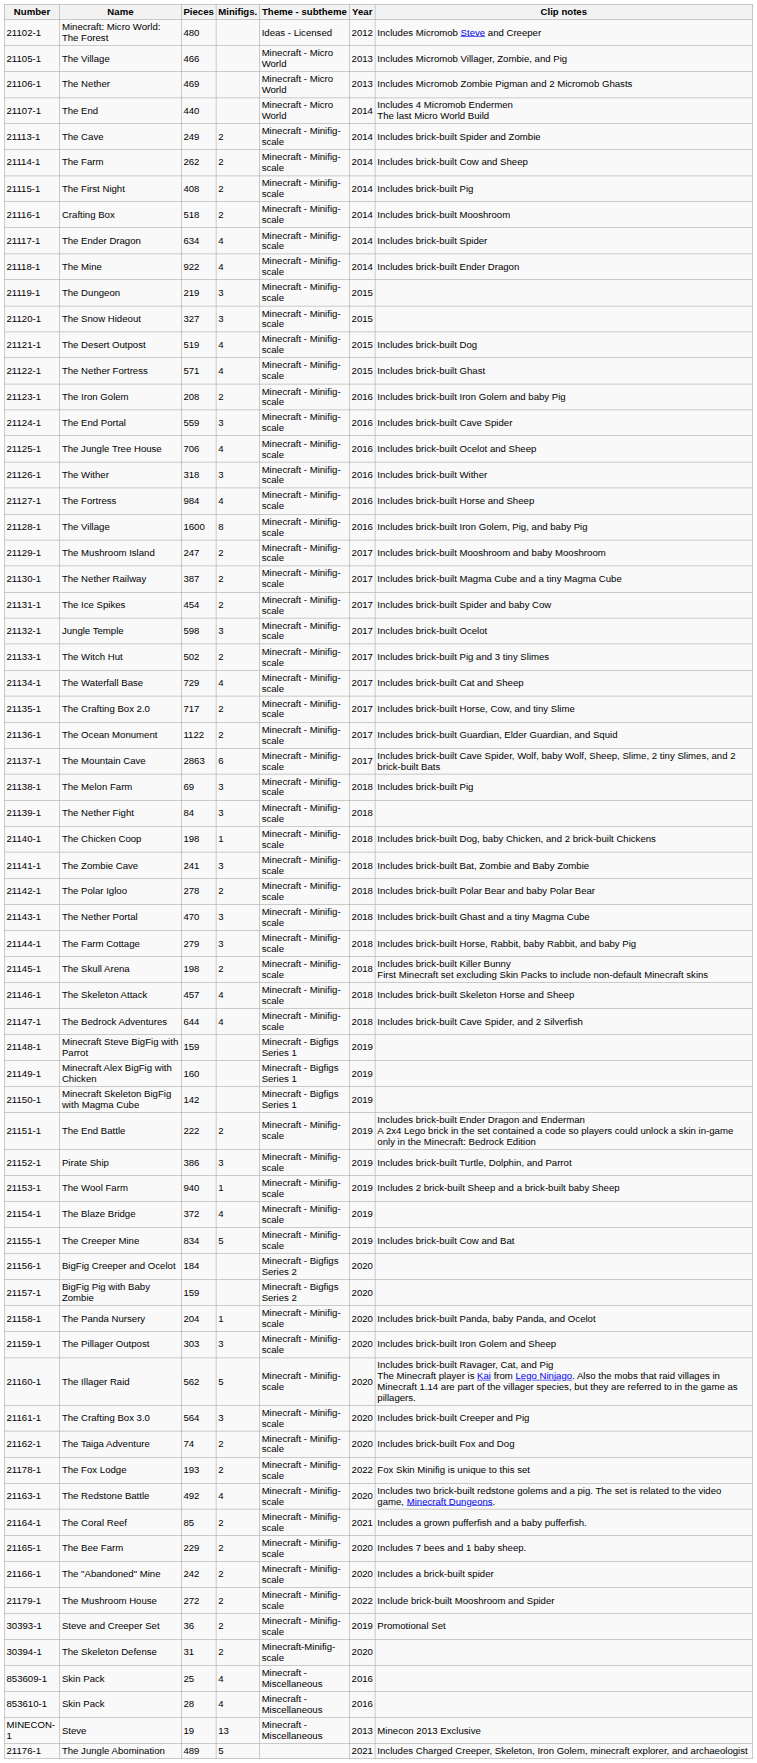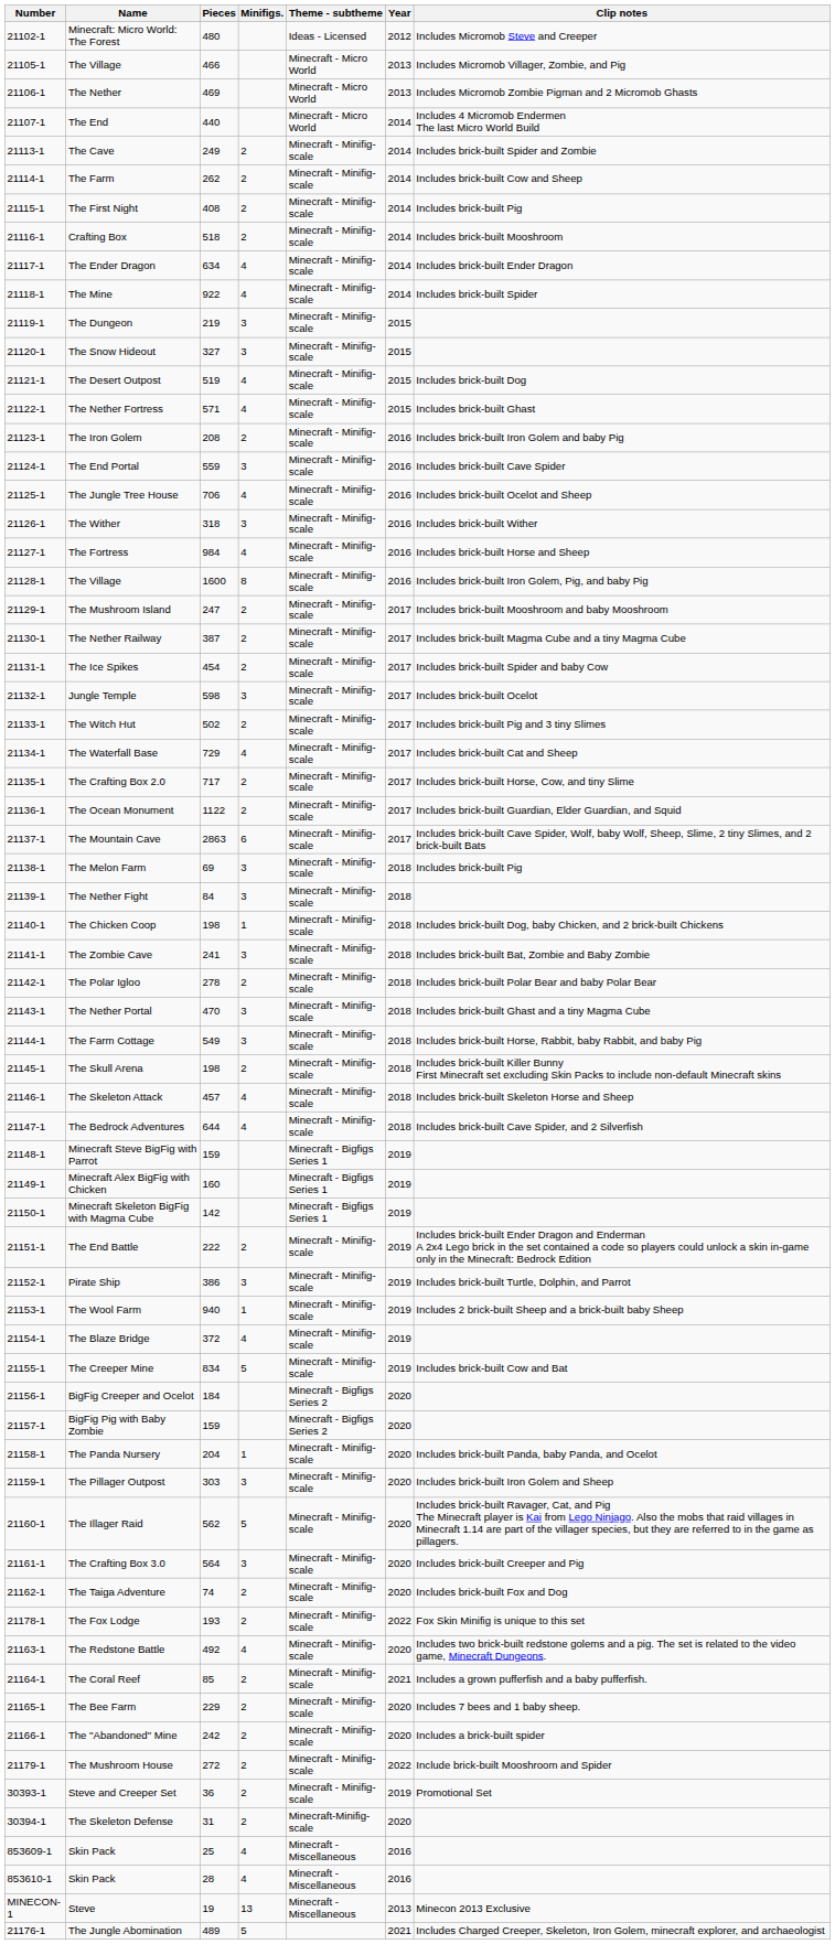The Ender Dragon | Clip notes: Includes brick-built Spider -> Includes brick-built Ender Dragon
The Mine | Clip notes: Includes brick-built Ender Dragon -> Includes brick-built Spider
The Farm Cottage | Pieces: 279 -> 549
